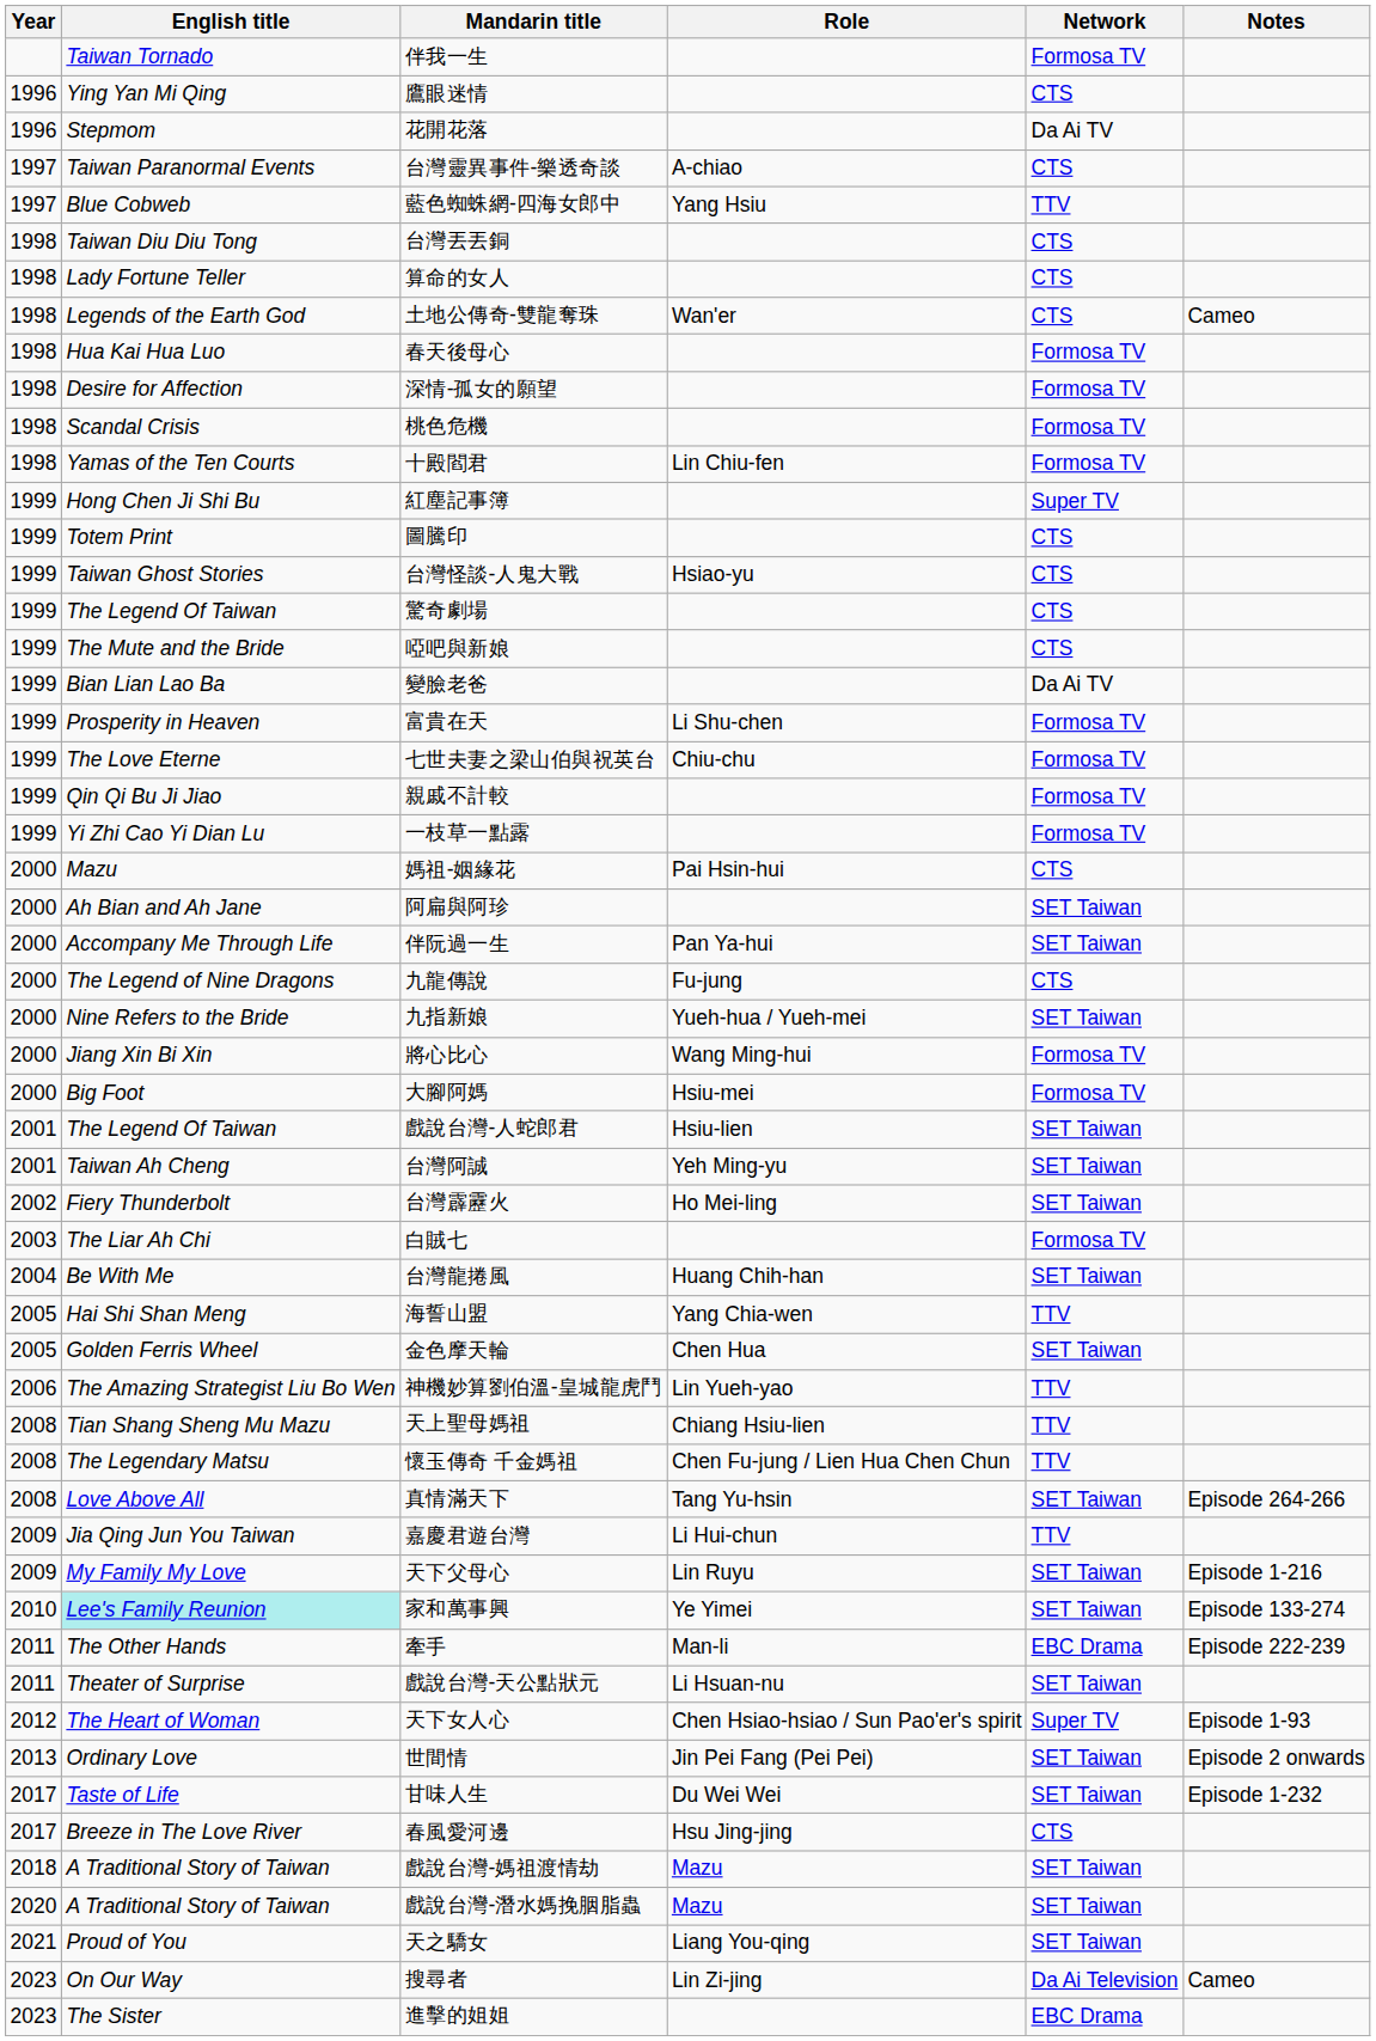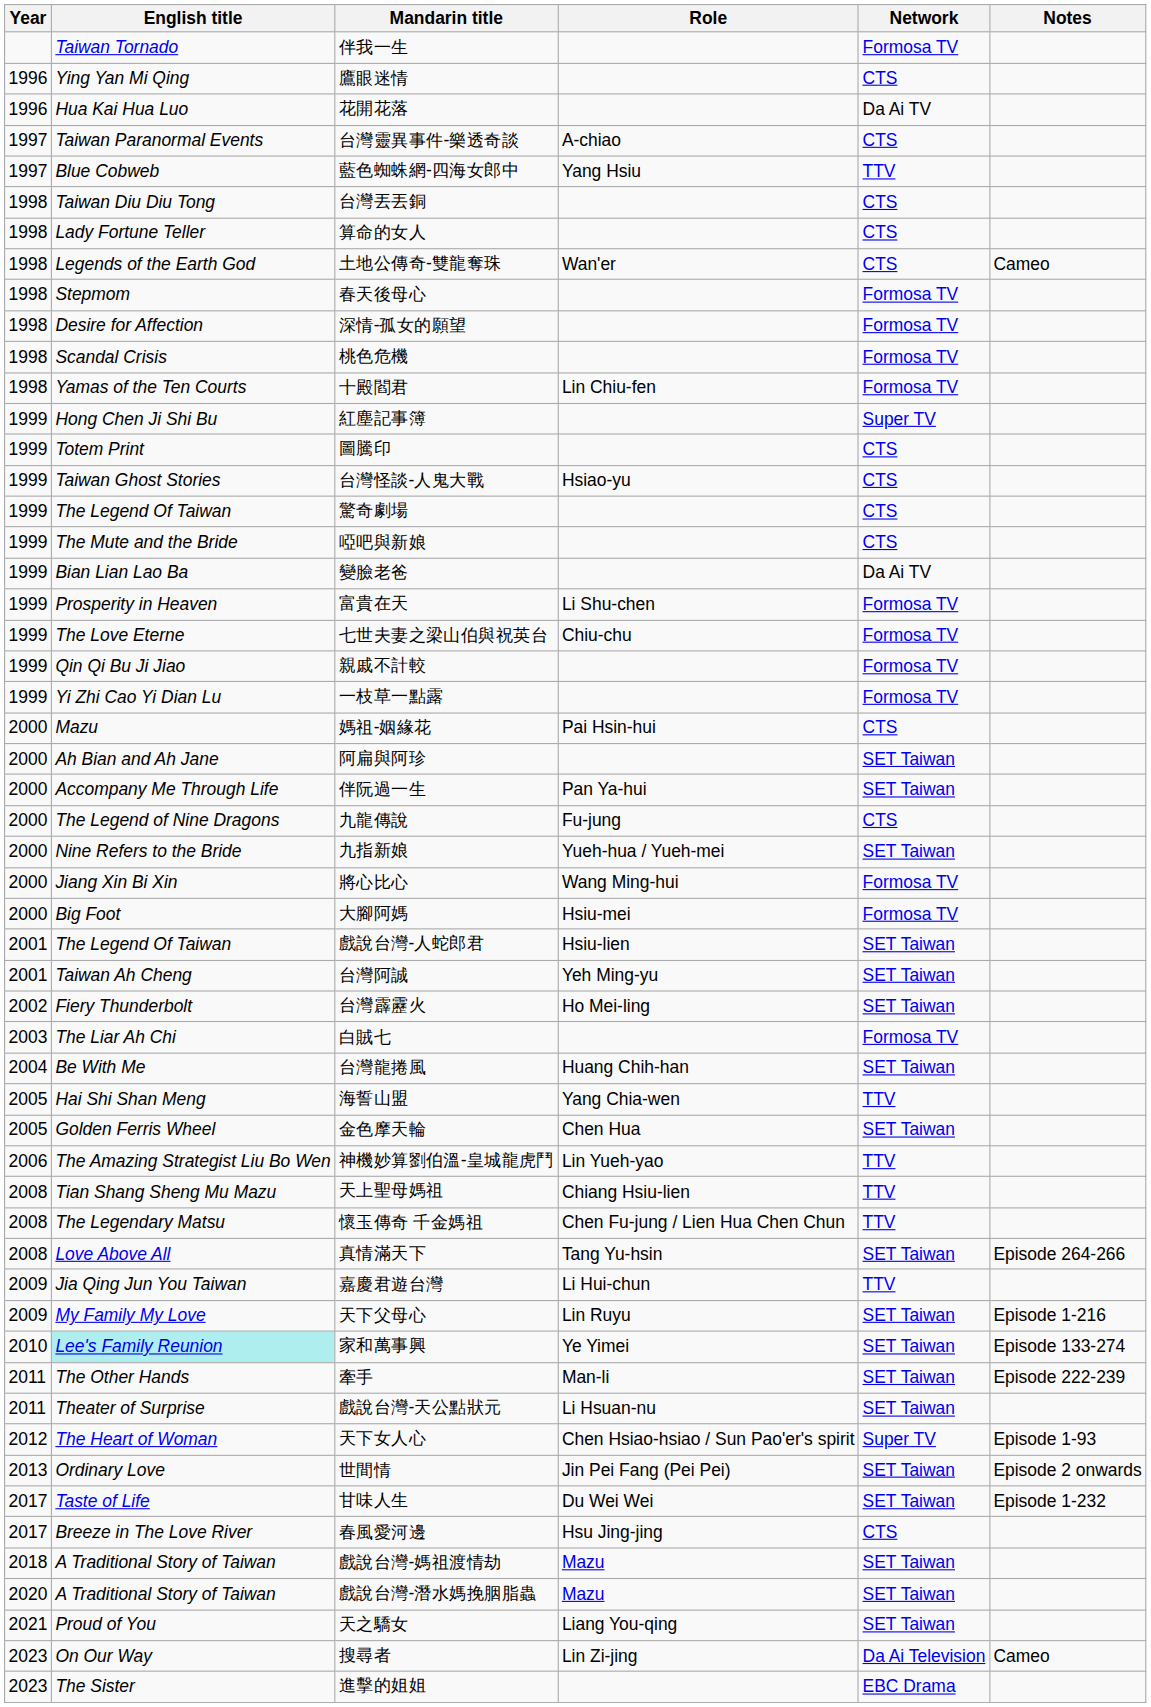花開花落 | English title: Stepmom -> Hua Kai Hua Luo
春天後母心 | English title: Hua Kai Hua Luo -> Stepmom
牽手 | Network: EBC Drama -> SET Taiwan
